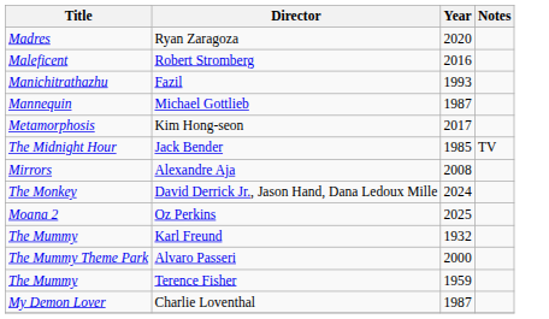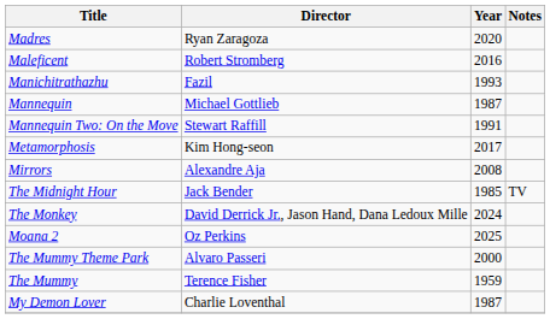+ row: Mannequin Two: On the Move | Stewart Raffill | 1991
rows swapped: Jack Bender <-> Alexandre Aja
- row: The Mummy | Karl Freund | 1932
